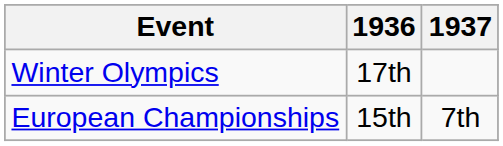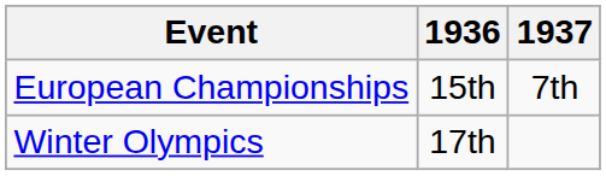rows swapped: Winter Olympics <-> European Championships
